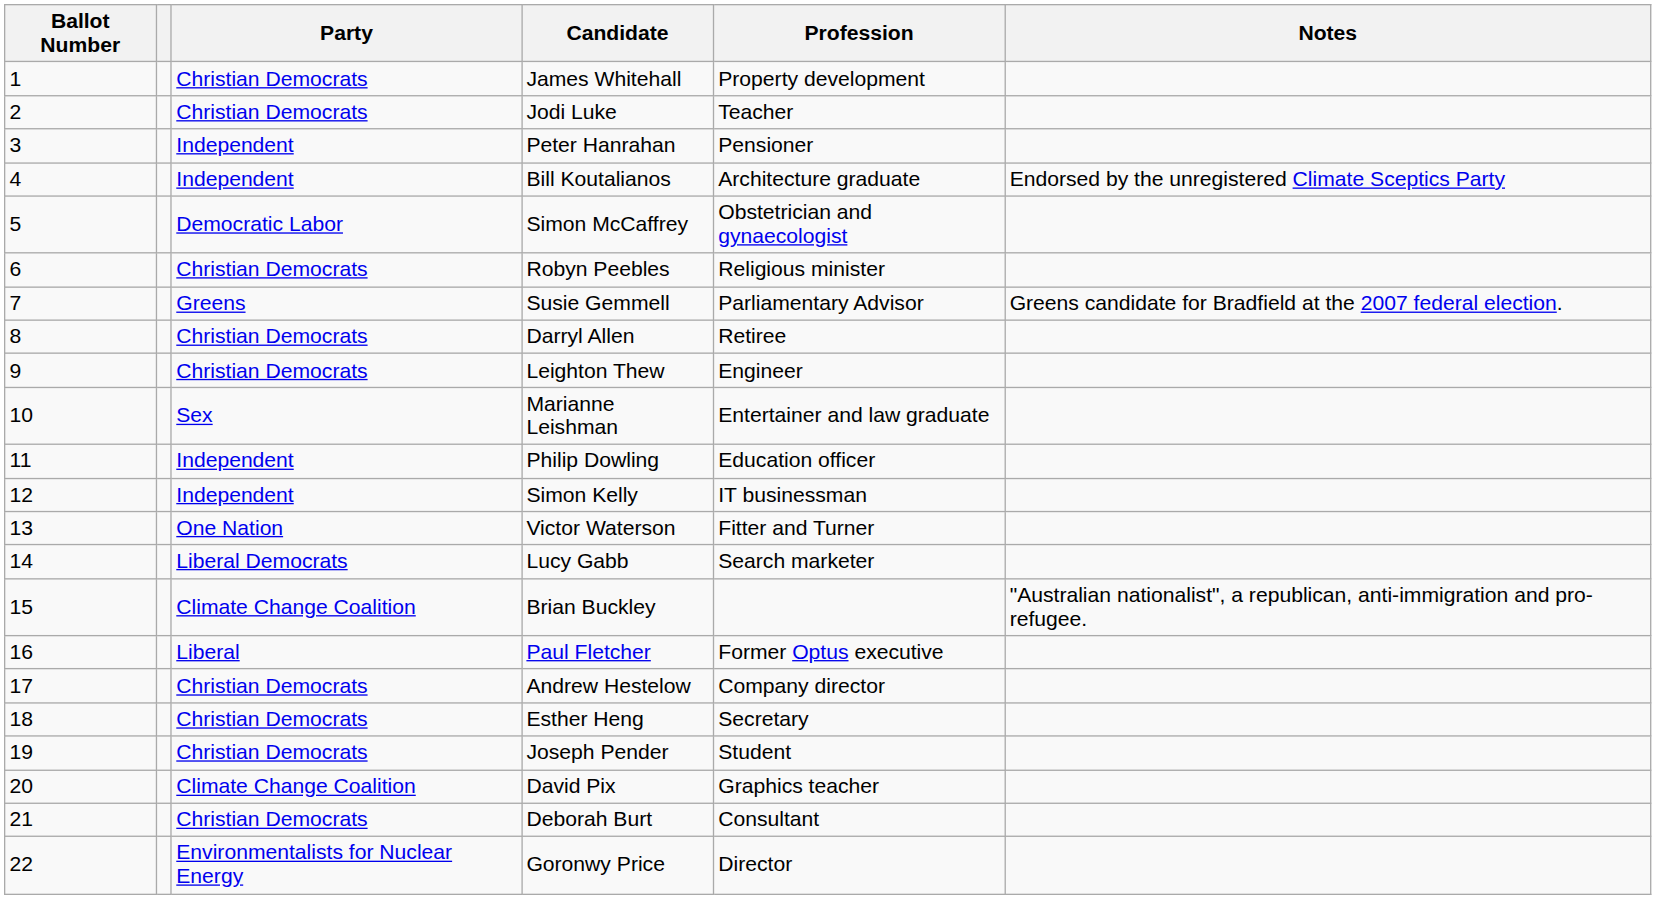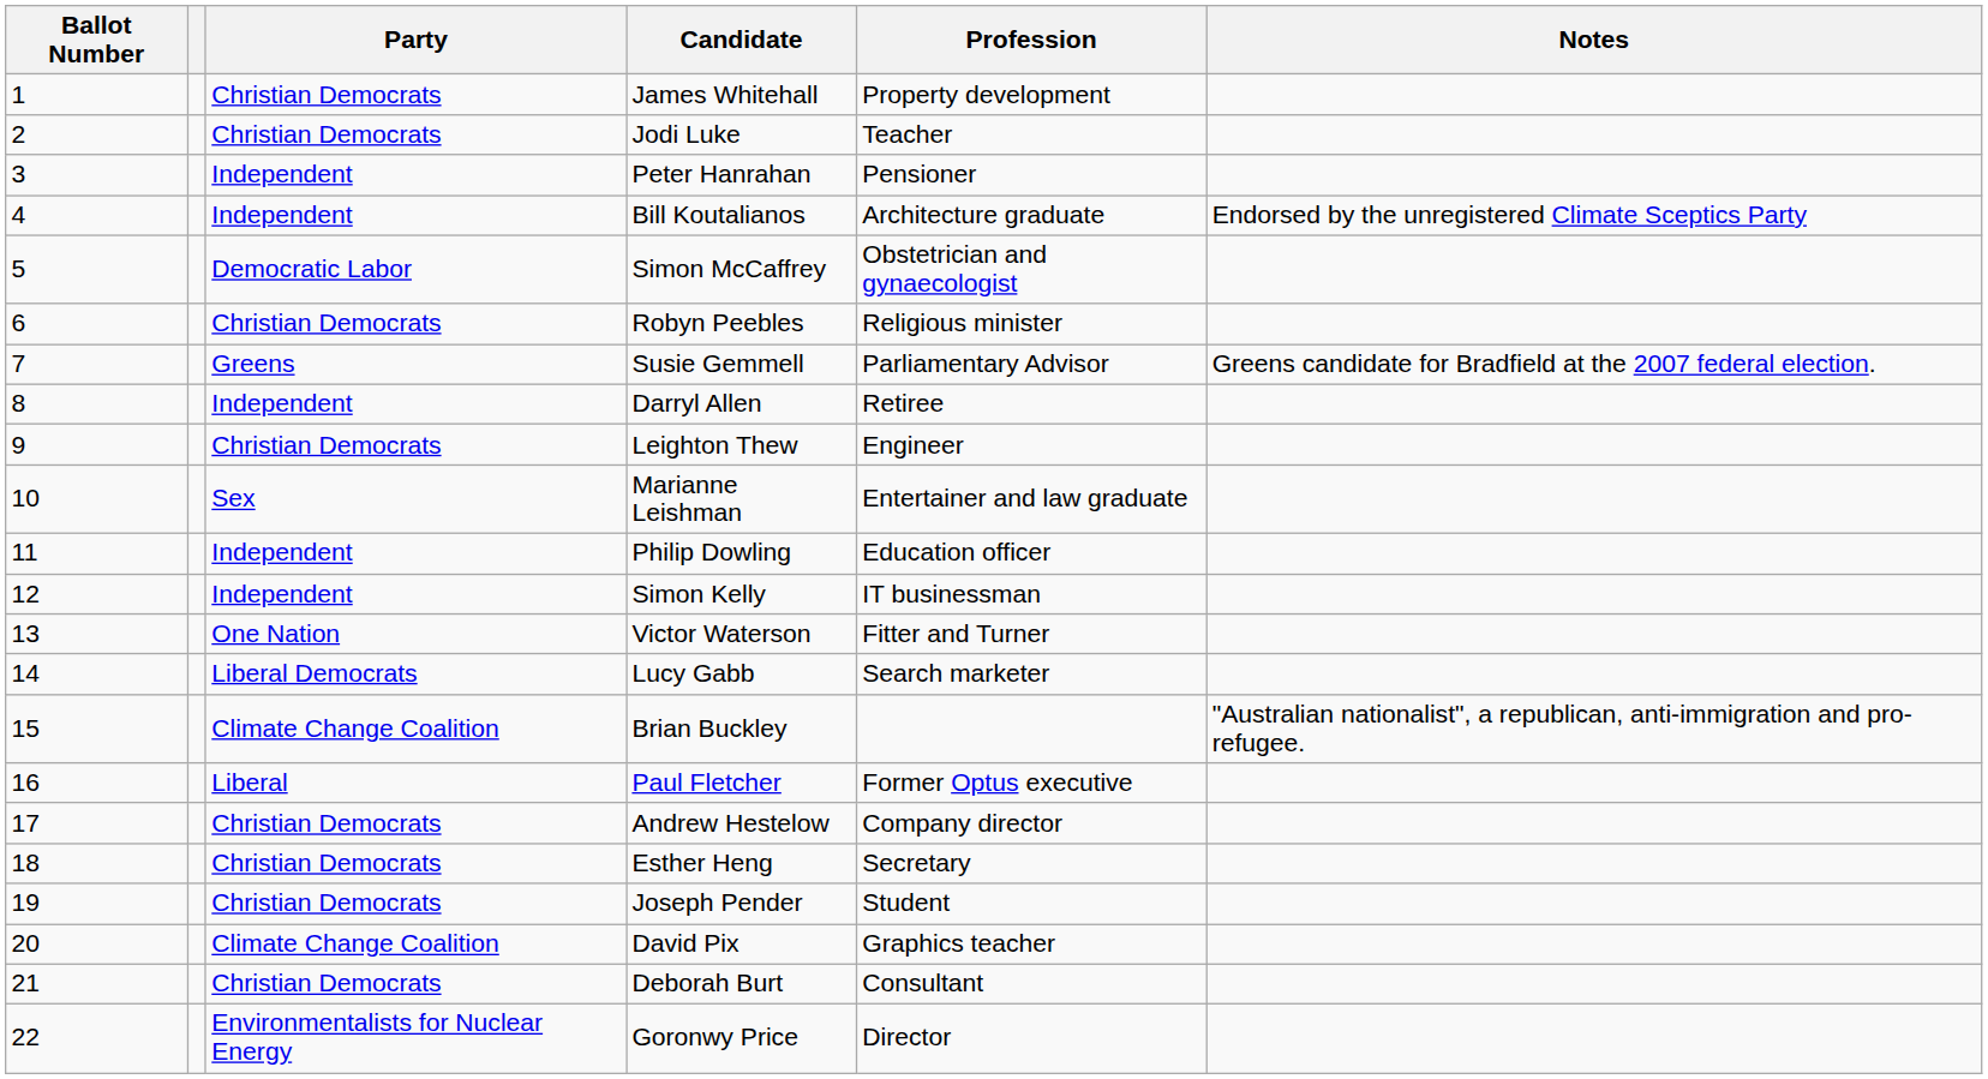Darryl Allen | column 3: Christian Democrats -> Independent
